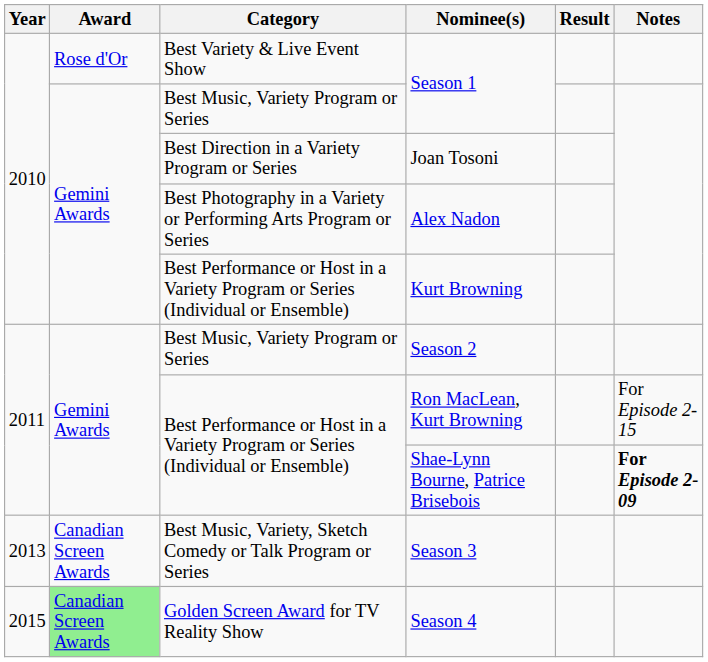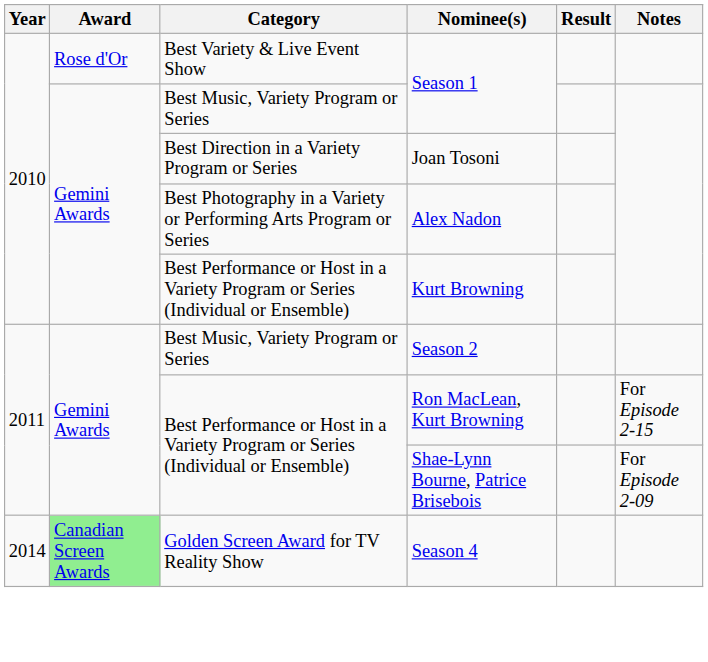Shae-Lynn Bourne, Patrice Brisebois | Notes: bold -> normal
- row: 2013 | Canadian Screen Awards | Best Music, Variety, Sketch Comedy or Talk Program or Series | Season 3
Season 4 | Year: 2015 -> 2014
